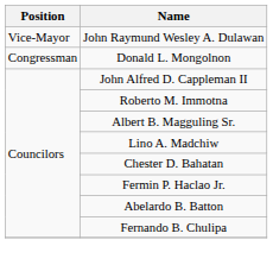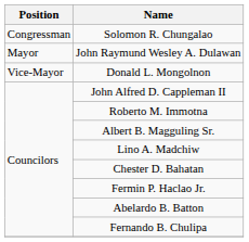+ row: Congressman | Solomon R. Chungalao
John Raymund Wesley A. Dulawan | Position: Vice-Mayor -> Mayor
Donald L. Mongolnon | Position: Congressman -> Vice-Mayor
